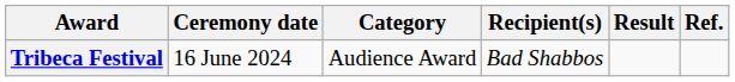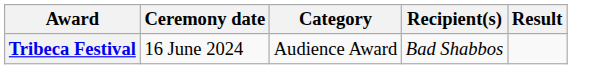- column: Ref.
